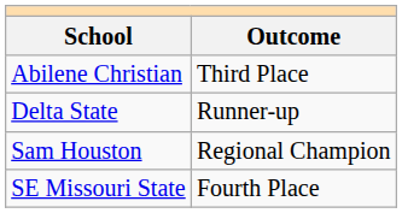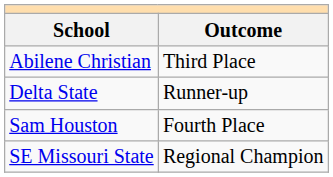Sam Houston | Outcome: Regional Champion -> Fourth Place
SE Missouri State | Outcome: Fourth Place -> Regional Champion
